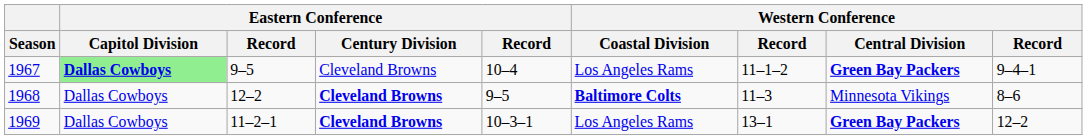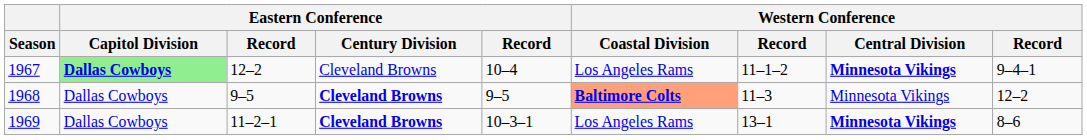1967 | column 3: 9–5 -> 12–2
1967 | Western Conference / Central Division: Green Bay Packers -> Minnesota Vikings
1968 | column 3: 12–2 -> 9–5
1968 | Western Conference / Coastal Division: no background -> lightsalmon background
1968 | column 9: 8–6 -> 12–2
1969 | Western Conference / Central Division: Green Bay Packers -> Minnesota Vikings
1969 | column 9: 12–2 -> 8–6
